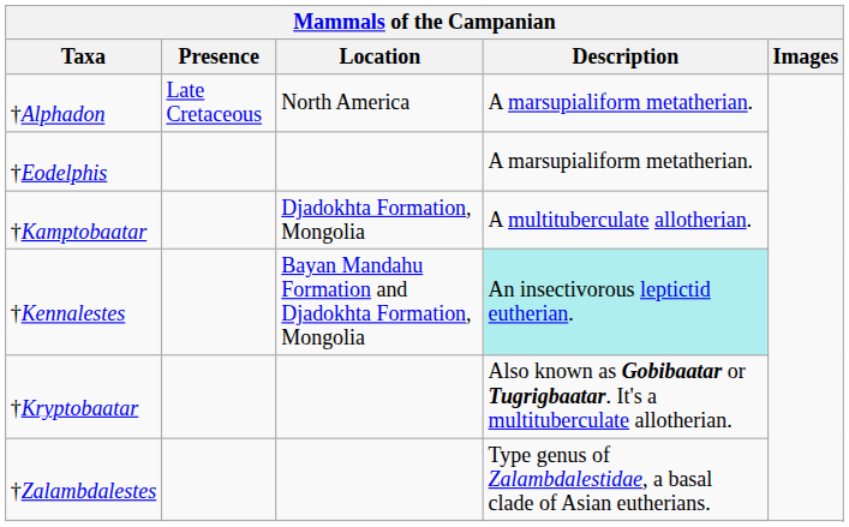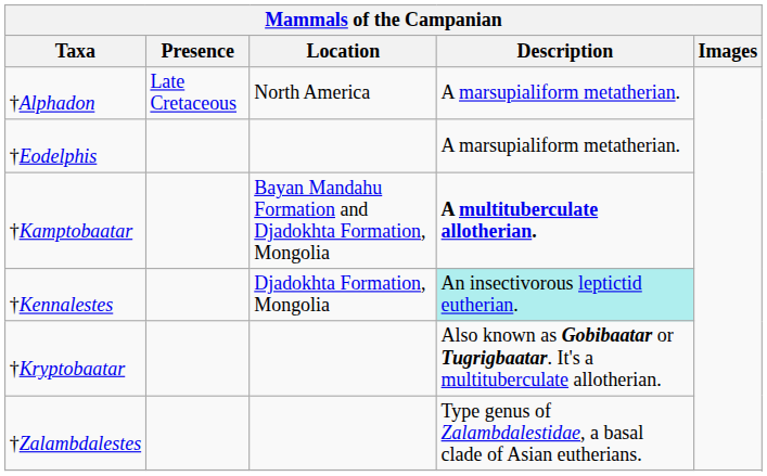†Kamptobaatar | Location: Djadokhta Formation, Mongolia -> Bayan Mandahu Formation and Djadokhta Formation, Mongolia
†Kamptobaatar | Description: normal -> bold
†Kennalestes | Location: Bayan Mandahu Formation and Djadokhta Formation, Mongolia -> Djadokhta Formation, Mongolia
